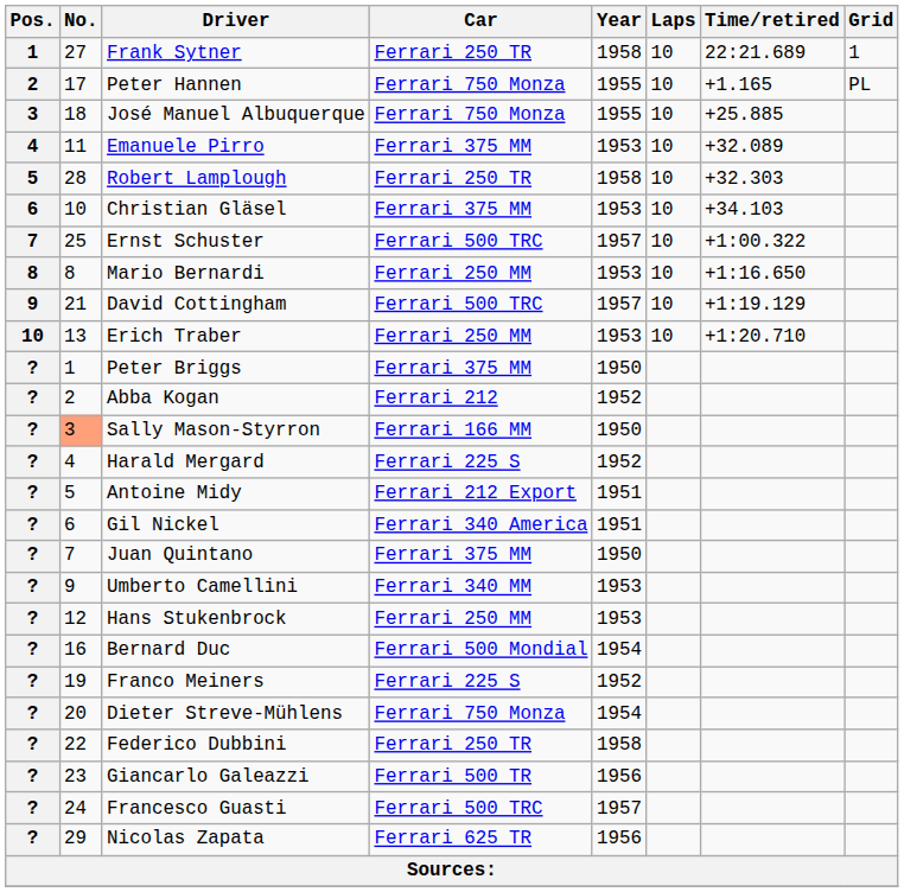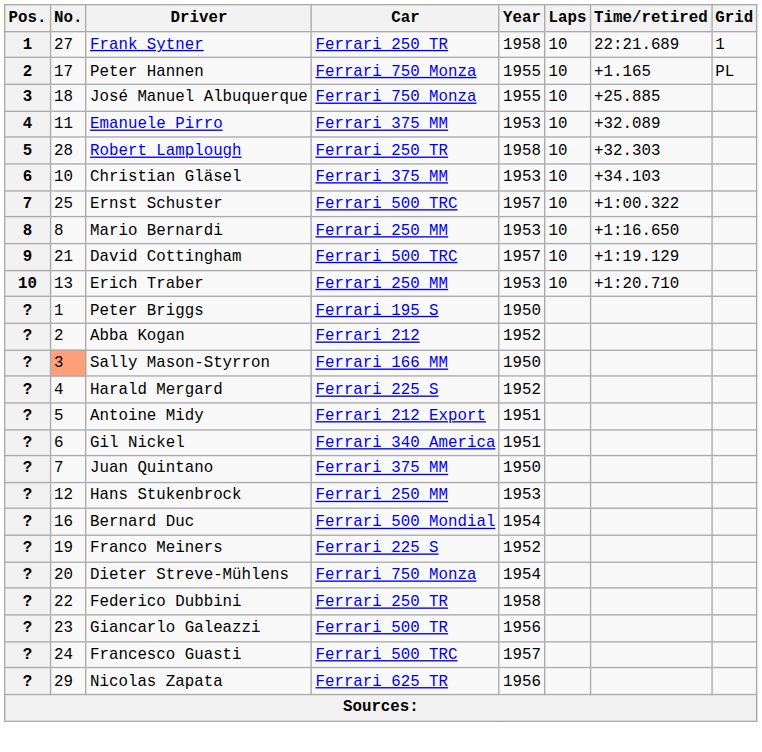Peter Briggs | Car: Ferrari 375 MM -> Ferrari 195 S
- row: ? | 9 | Umberto Camellini | Ferrari 340 MM | 1953
